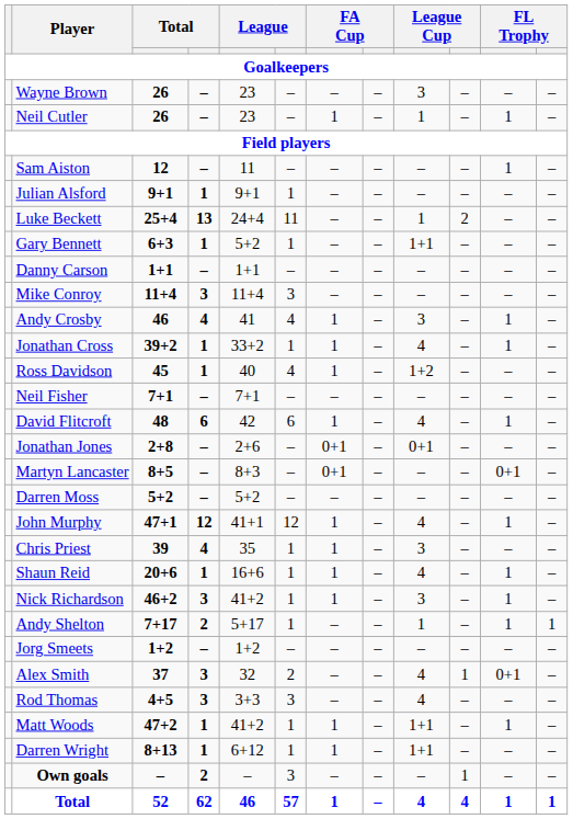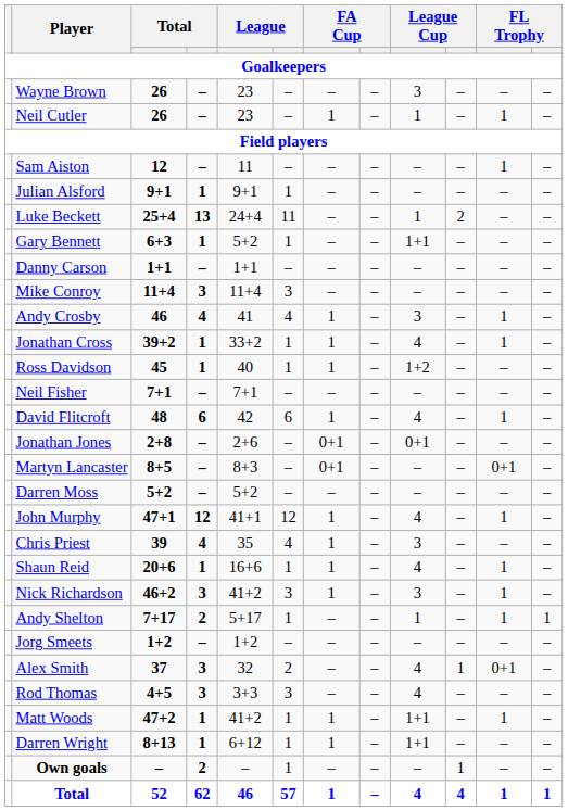Ross Davidson | column 6: 4 -> 1
Chris Priest | column 6: 1 -> 4
Nick Richardson | column 6: 1 -> 3
Own goals | column 6: 3 -> 1
